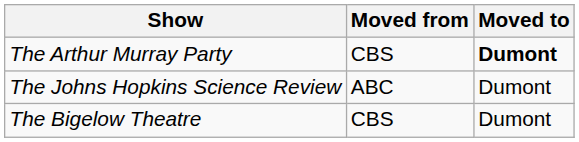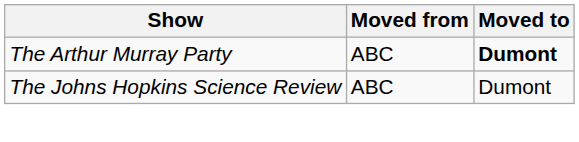The Arthur Murray Party | Moved from: CBS -> ABC
- row: The Bigelow Theatre | CBS | Dumont
